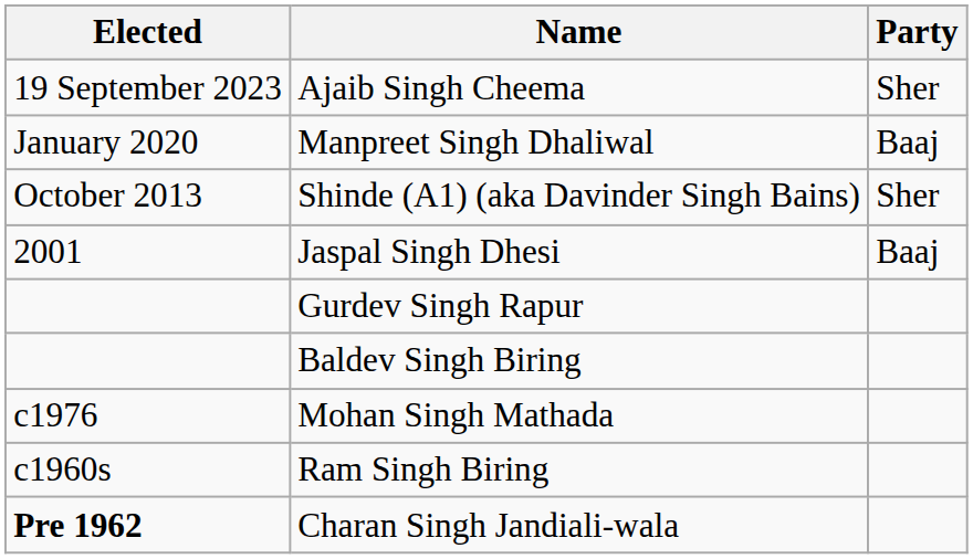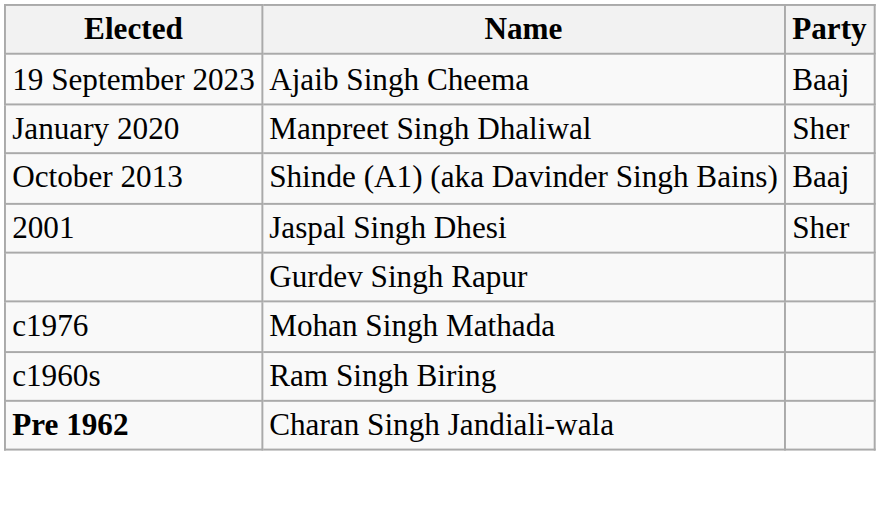Ajaib Singh Cheema | Party: Sher -> Baaj
Manpreet Singh Dhaliwal | Party: Baaj -> Sher
Shinde (A1) (aka Davinder Singh Bains) | Party: Sher -> Baaj
Jaspal Singh Dhesi | Party: Baaj -> Sher
- row: Baldev Singh Biring
